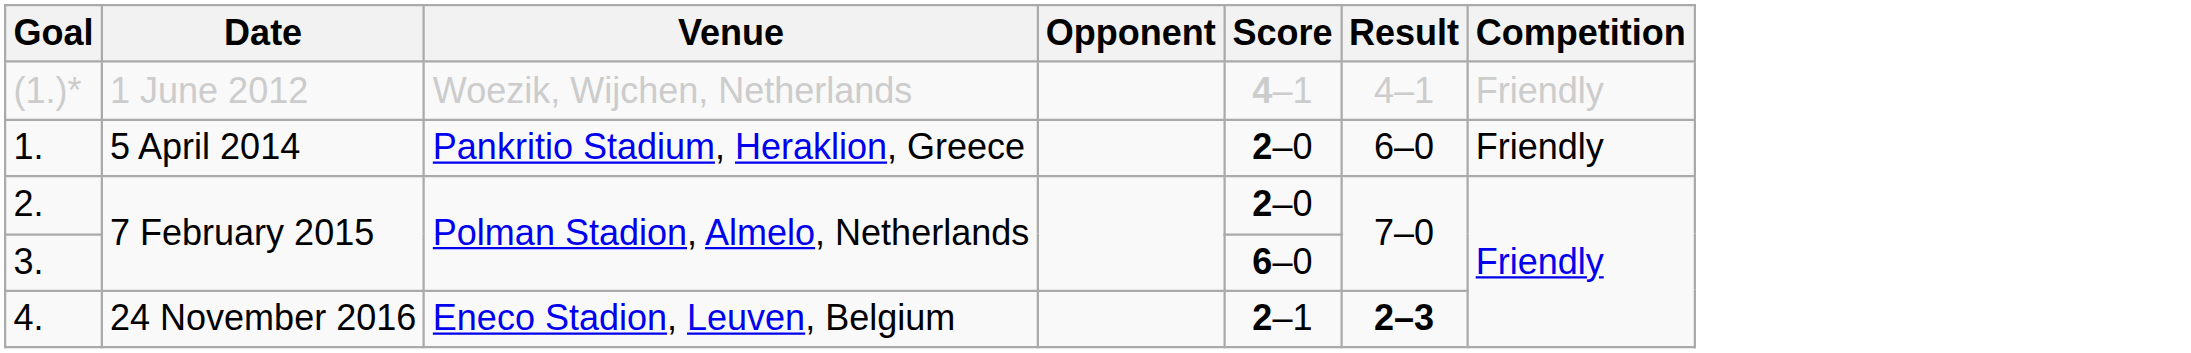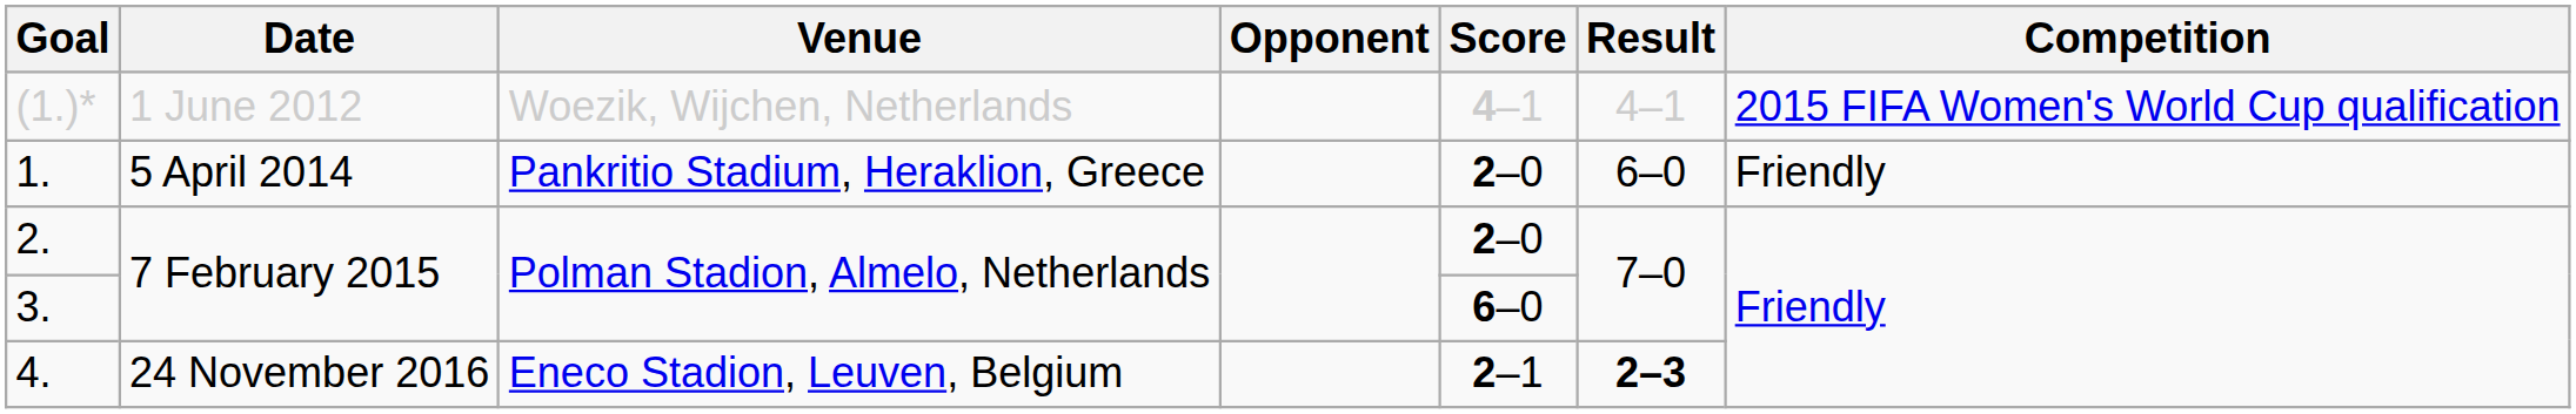(1.)* | Competition: Friendly -> 2015 FIFA Women's World Cup qualification
